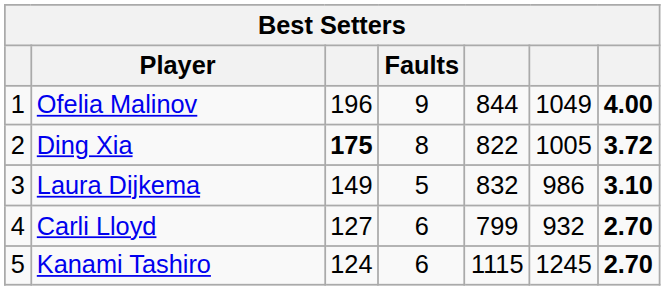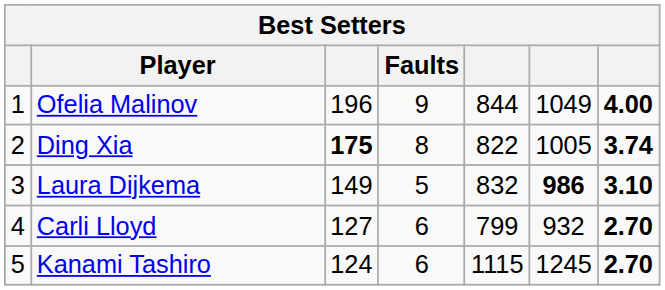Ding Xia | column 7: 3.72 -> 3.74
Laura Dijkema | column 6: normal -> bold
